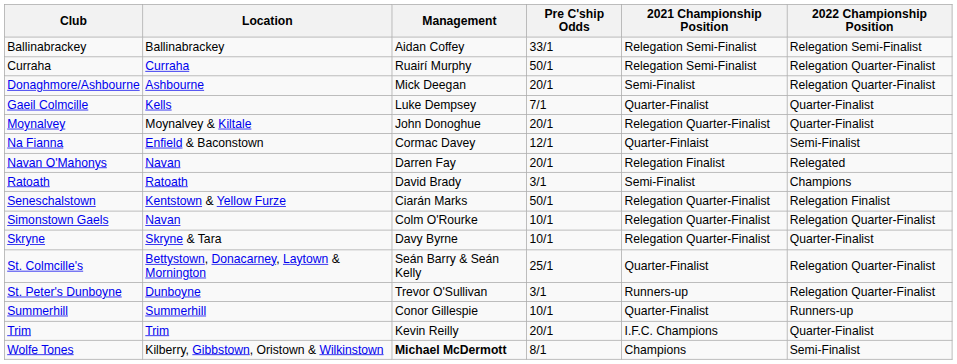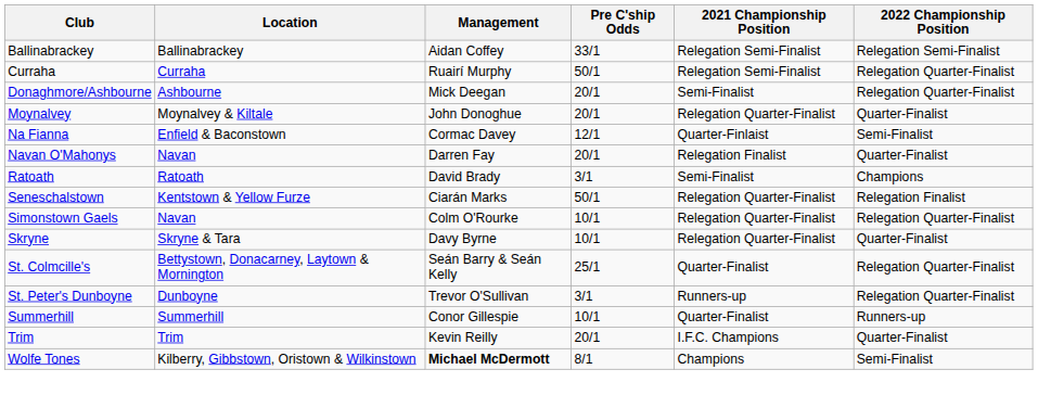- row: Gaeil Colmcille | Kells | Luke Dempsey | 7/1 | Quarter-Finalist | Quarter-Finalist
Navan O'Mahonys | 2022 Championship Position: Relegated -> Quarter-Finalist
